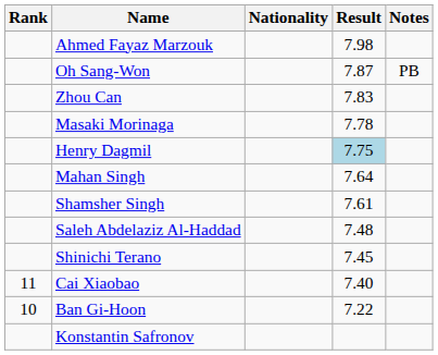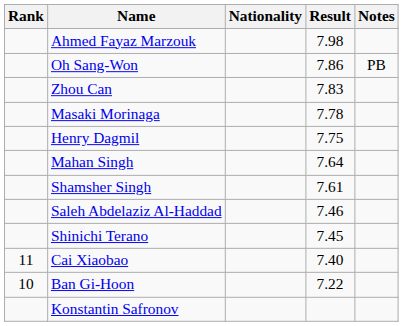Oh Sang-Won | Result: 7.87 -> 7.86
Henry Dagmil | Result: lightblue background -> no background
Saleh Abdelaziz Al-Haddad | Result: 7.48 -> 7.46
